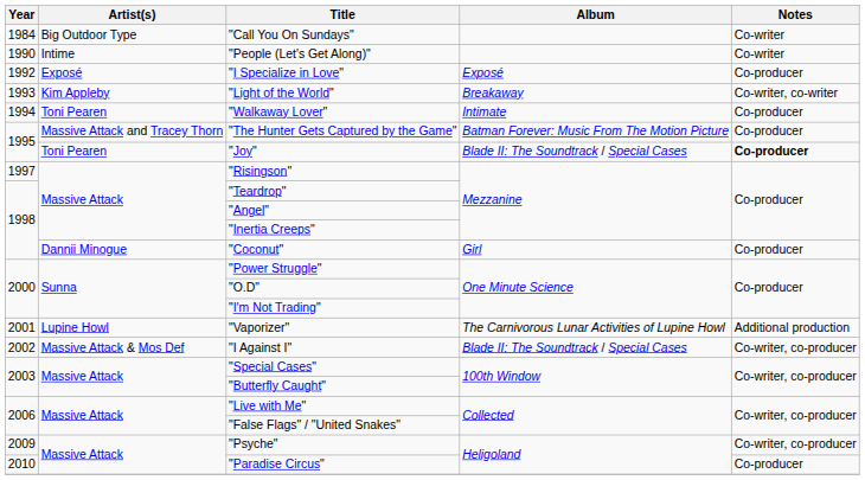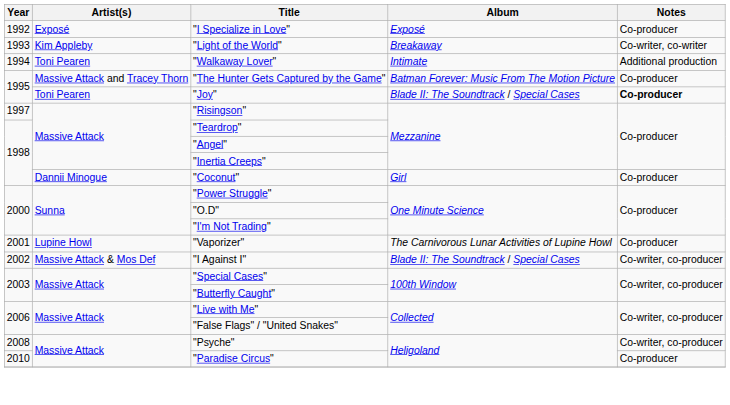- row: 1984 | Big Outdoor Type | "Call You On Sundays" | Co-writer
- row: 1990 | Intime | "People (Let's Get Along)" | Co-writer
"Walkaway Lover" | Notes: Co-producer -> Additional production
"Vaporizer" | Notes: Additional production -> Co-producer
"Psyche" | Year: 2009 -> 2008
